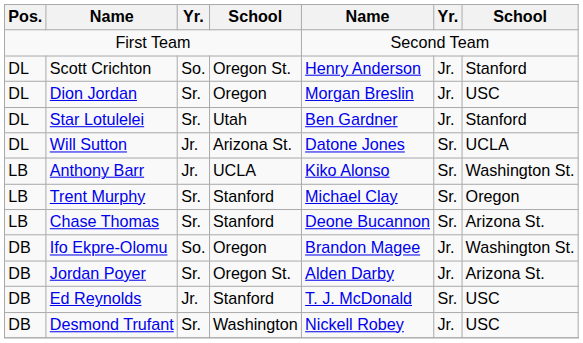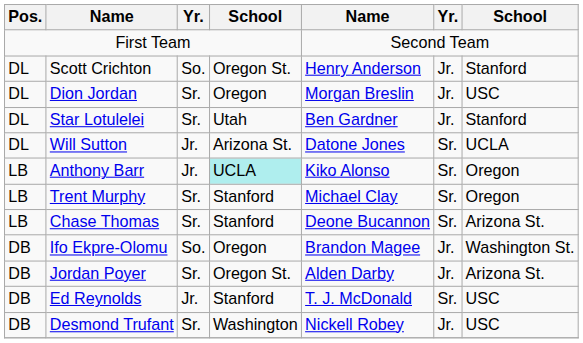Anthony Barr | column 4: no background -> paleturquoise background
Anthony Barr | column 7: Washington St. -> Oregon
